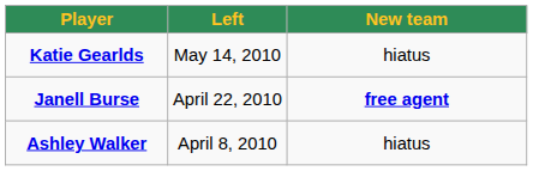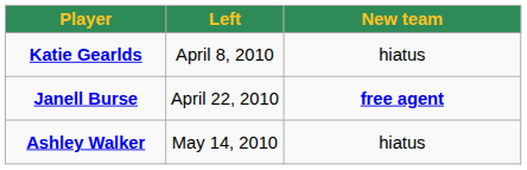Katie Gearlds | Left: May 14, 2010 -> April 8, 2010
Ashley Walker | Left: April 8, 2010 -> May 14, 2010
